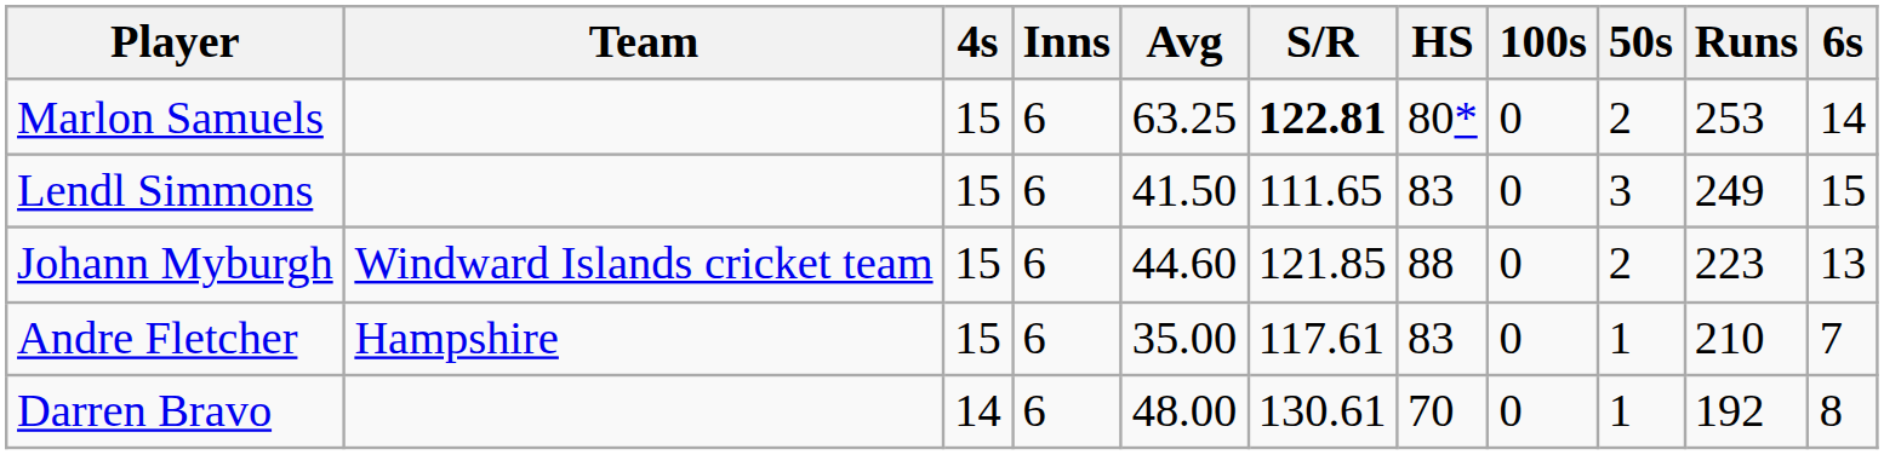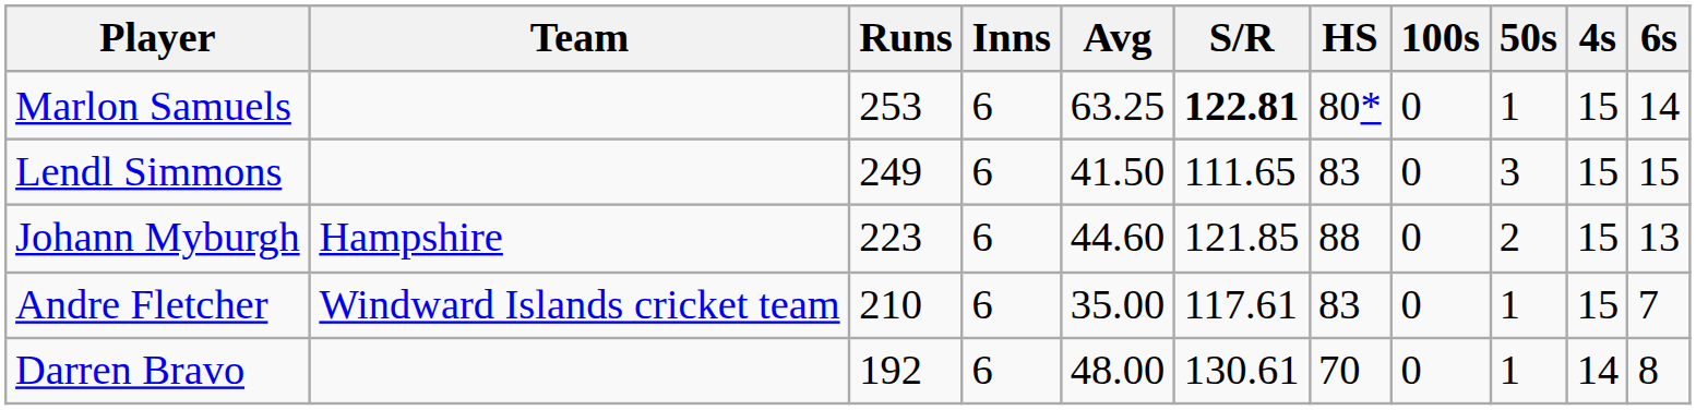columns swapped: Runs <-> 4s
Marlon Samuels | 50s: 2 -> 1
Johann Myburgh | Team: Windward Islands cricket team -> Hampshire
Andre Fletcher | Team: Hampshire -> Windward Islands cricket team
